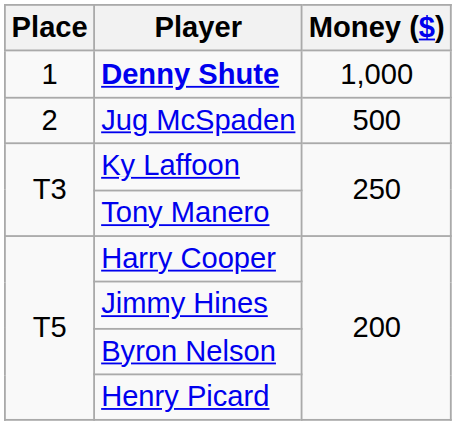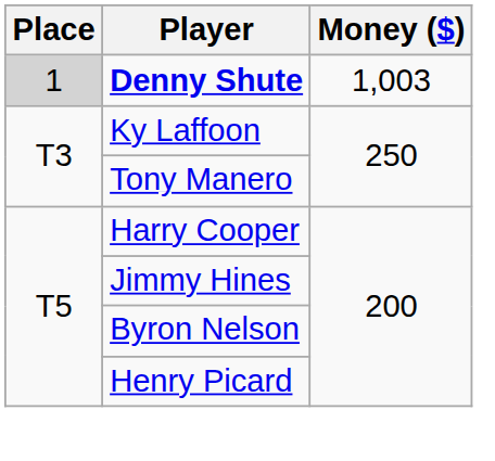Denny Shute | Place: no background -> lightgrey background
Denny Shute | Money ($): 1,000 -> 1,003
- row: 2 | Jug McSpaden | 500
